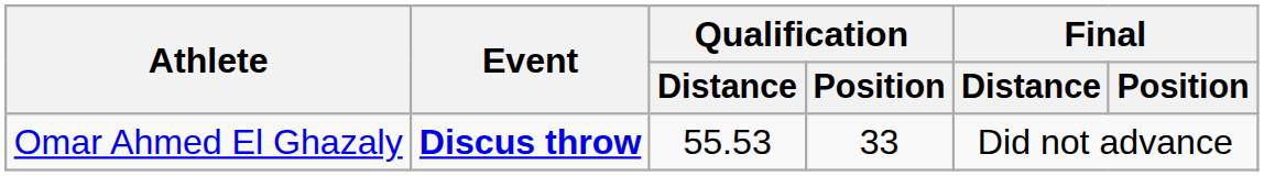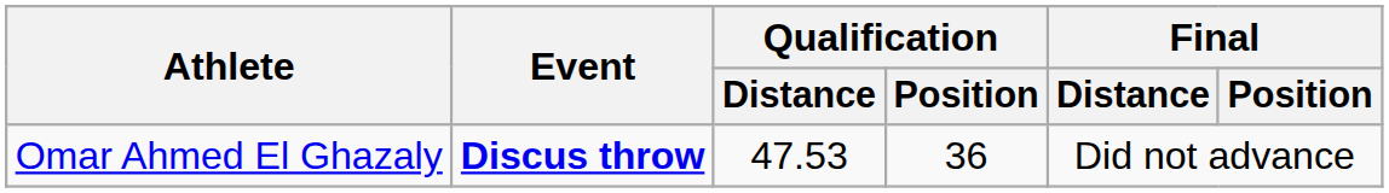Omar Ahmed El Ghazaly | Qualification / Distance: 55.53 -> 47.53
Omar Ahmed El Ghazaly | Qualification / Position: 33 -> 36
